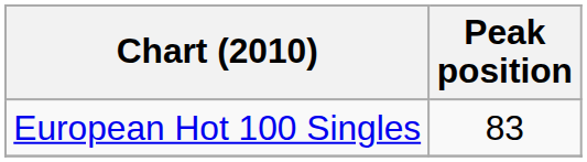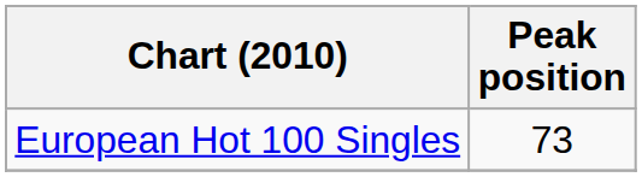European Hot 100 Singles | Peak position: 83 -> 73
